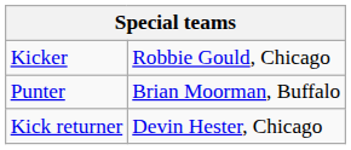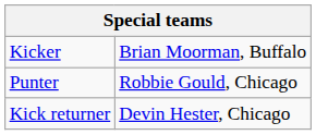Kicker | column 2: Robbie Gould, Chicago -> Brian Moorman, Buffalo
Punter | column 2: Brian Moorman, Buffalo -> Robbie Gould, Chicago
